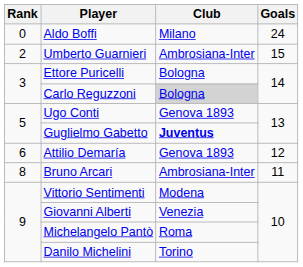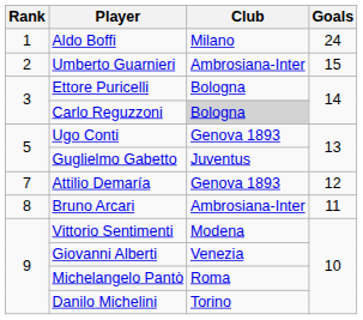Aldo Boffi | Rank: 0 -> 1
Guglielmo Gabetto | Club: bold -> normal
Attilio Demaría | Rank: 6 -> 7
